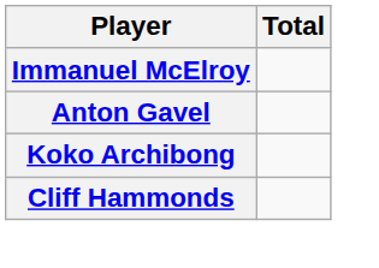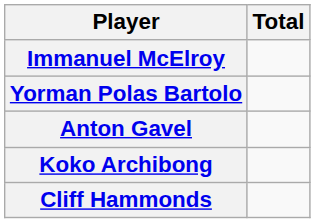+ row: Yorman Polas Bartolo
